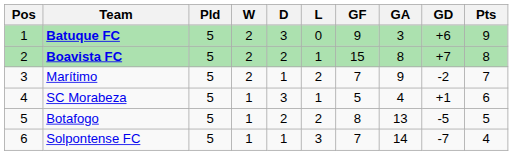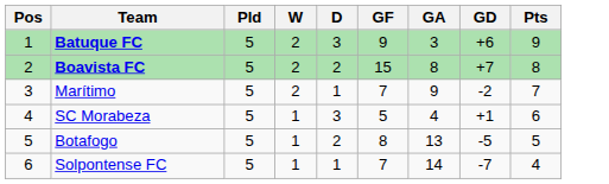- column: L | 0 | 1 | 2 | 1 | 2 | 3
